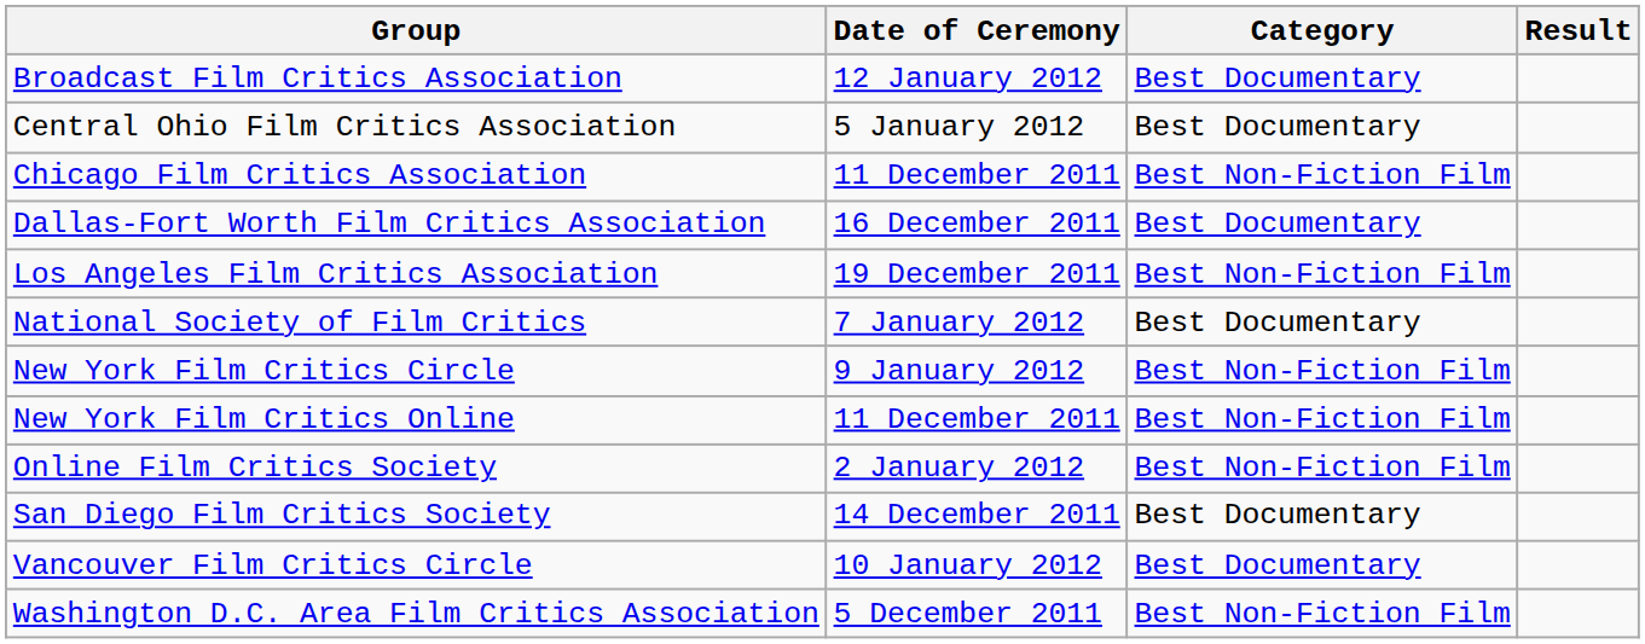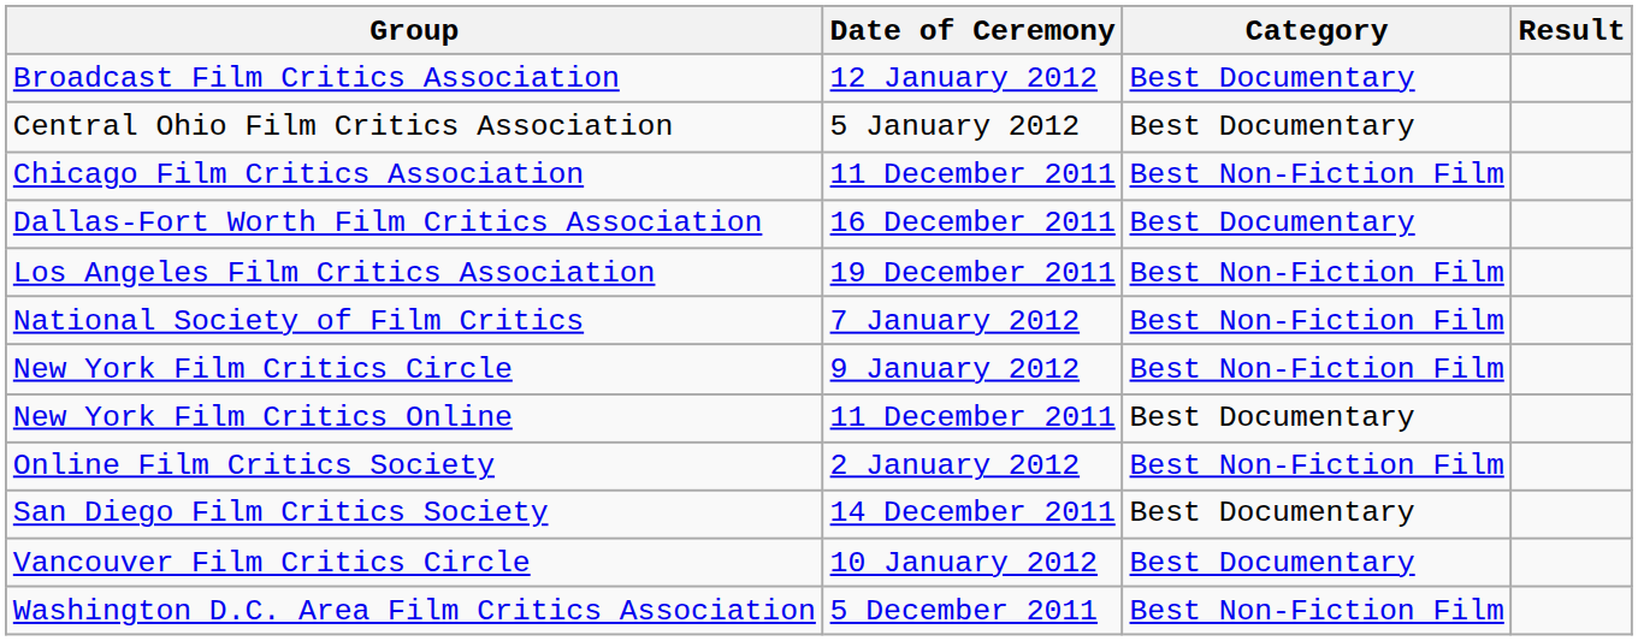National Society of Film Critics | Category: Best Documentary -> Best Non-Fiction Film
New York Film Critics Online | Category: Best Non-Fiction Film -> Best Documentary
